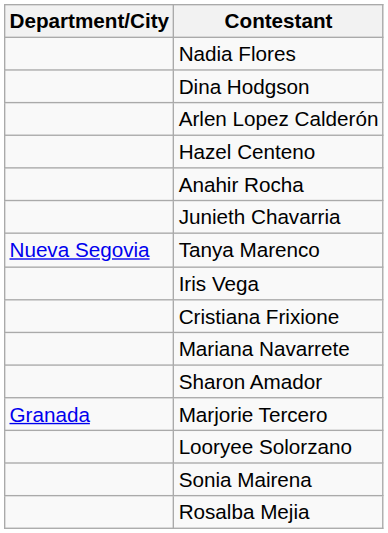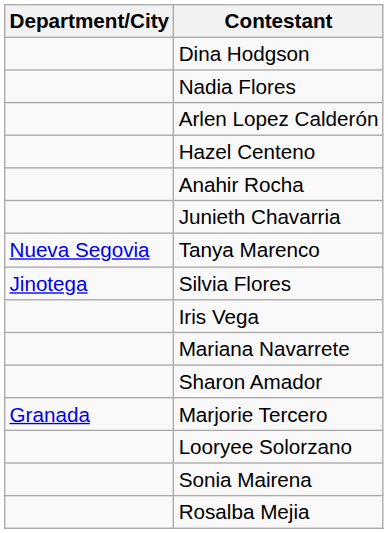rows swapped: Nadia Flores <-> Dina Hodgson
+ row: Jinotega | Silvia Flores
- row: Cristiana Frixione
